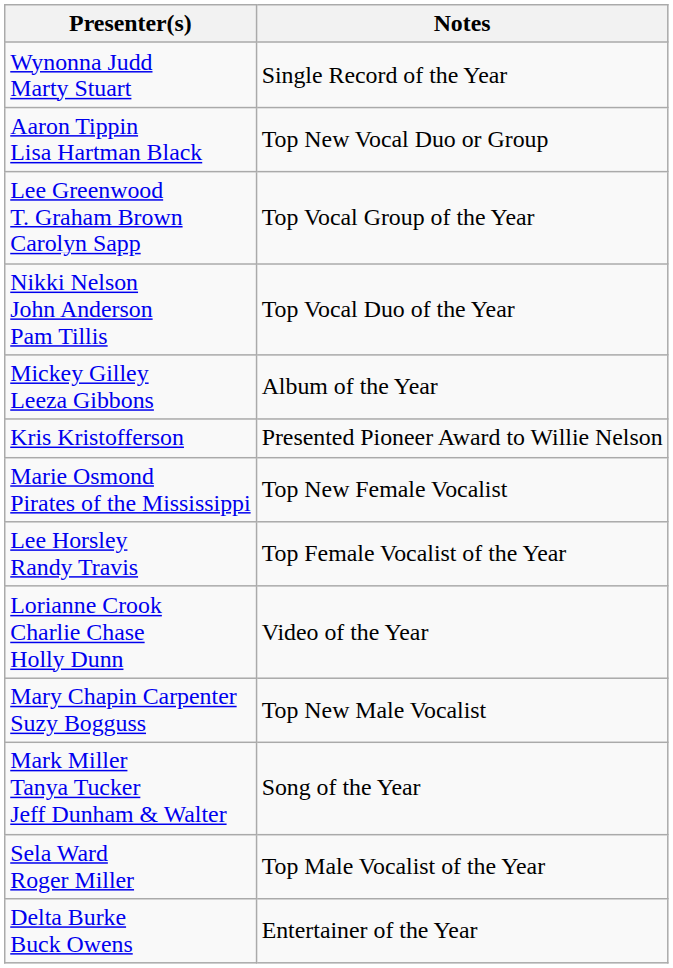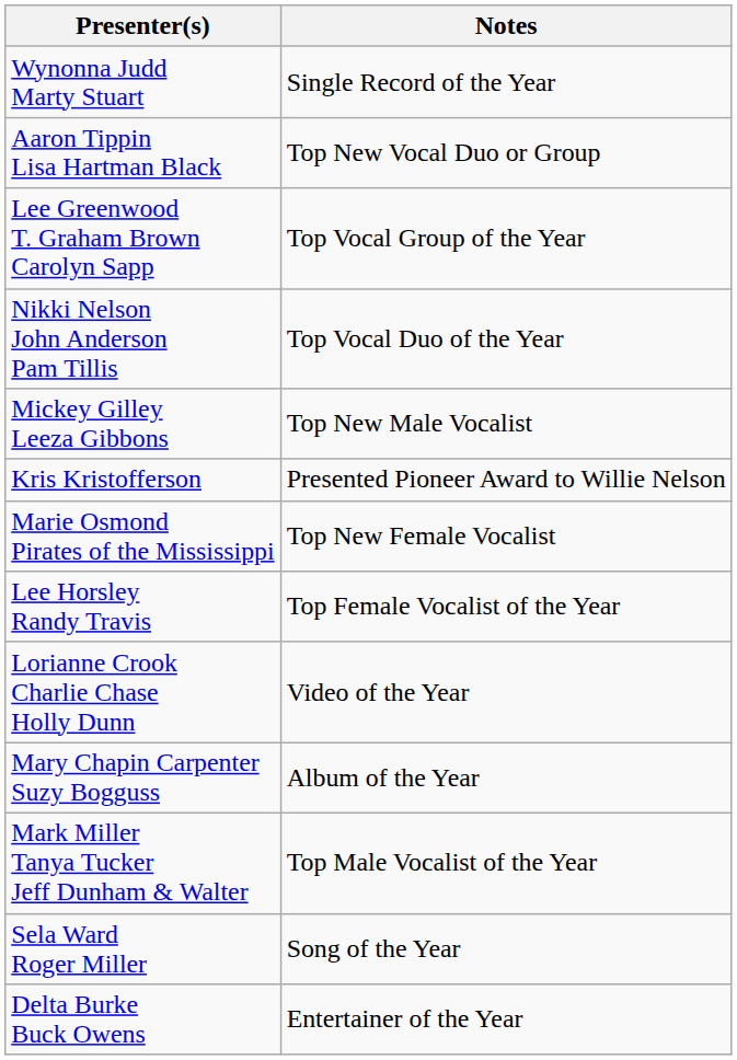Mickey Gilley Leeza Gibbons | Notes: Album of the Year -> Top New Male Vocalist
Mary Chapin Carpenter Suzy Bogguss | Notes: Top New Male Vocalist -> Album of the Year
Mark Miller Tanya Tucker Jeff Dunham & Walter | Notes: Song of the Year -> Top Male Vocalist of the Year
Sela Ward Roger Miller | Notes: Top Male Vocalist of the Year -> Song of the Year
